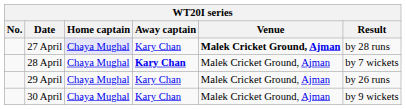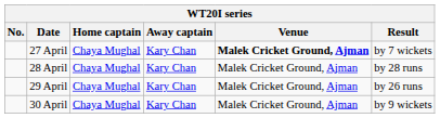27 April | Home captain: lavender background -> no background
27 April | Result: by 28 runs -> by 7 wickets
28 April | Away captain: bold -> normal
28 April | Result: by 7 wickets -> by 28 runs
